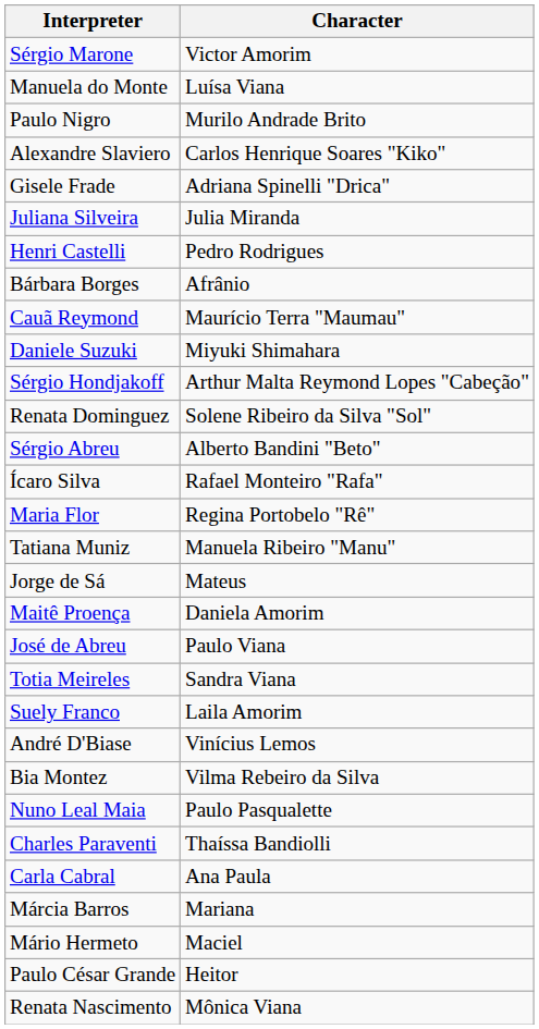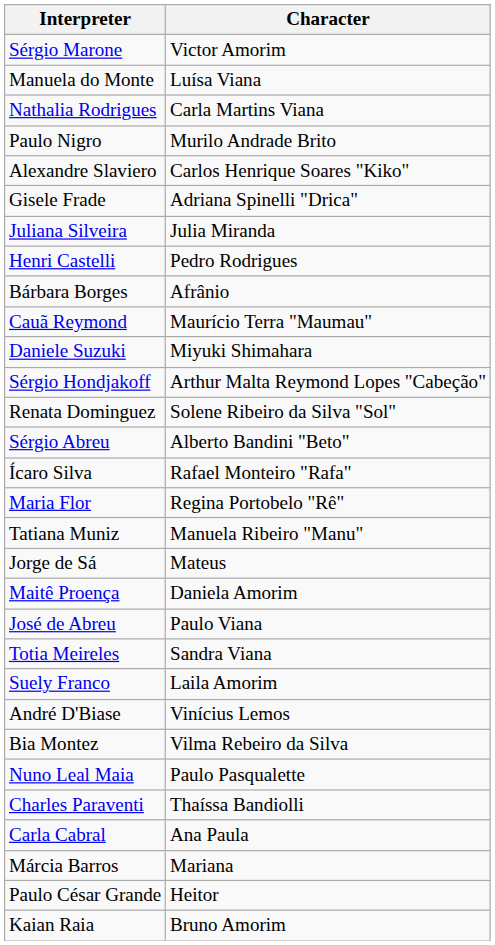+ row: Nathalia Rodrigues | Carla Martins Viana
- row: Mário Hermeto | Maciel
- row: Renata Nascimento | Mônica Viana
+ row: Kaian Raia | Bruno Amorim
